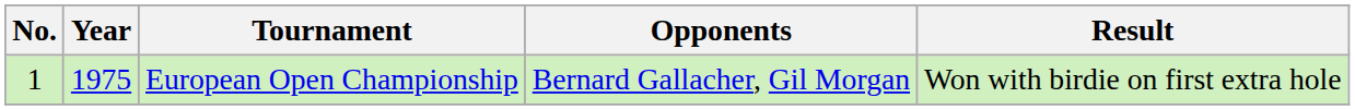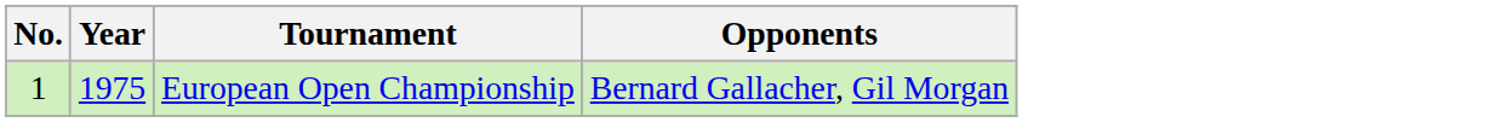- column: Result | Won with birdie on first extra hole
